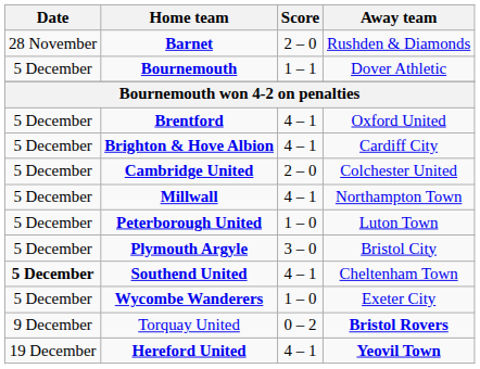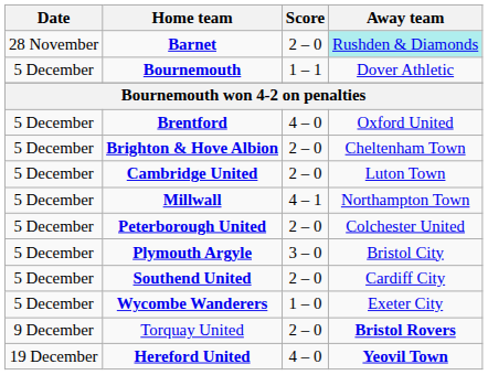Barnet | Away team: no background -> paleturquoise background
Brentford | Score: 4 – 1 -> 4 – 0
Brighton & Hove Albion | Score: 4 – 1 -> 2 – 0
Brighton & Hove Albion | Away team: Cardiff City -> Cheltenham Town
Cambridge United | Away team: Colchester United -> Luton Town
Peterborough United | Score: 1 – 0 -> 2 – 0
Peterborough United | Away team: Luton Town -> Colchester United
Southend United | Date: bold -> normal
Southend United | Score: 4 – 1 -> 2 – 0
Southend United | Away team: Cheltenham Town -> Cardiff City
Torquay United | Score: 0 – 2 -> 2 – 0
Hereford United | Score: 4 – 1 -> 4 – 0
